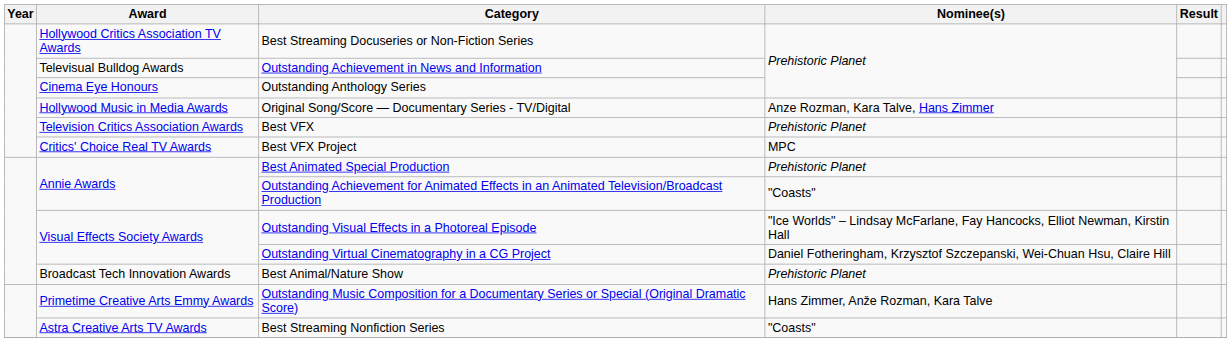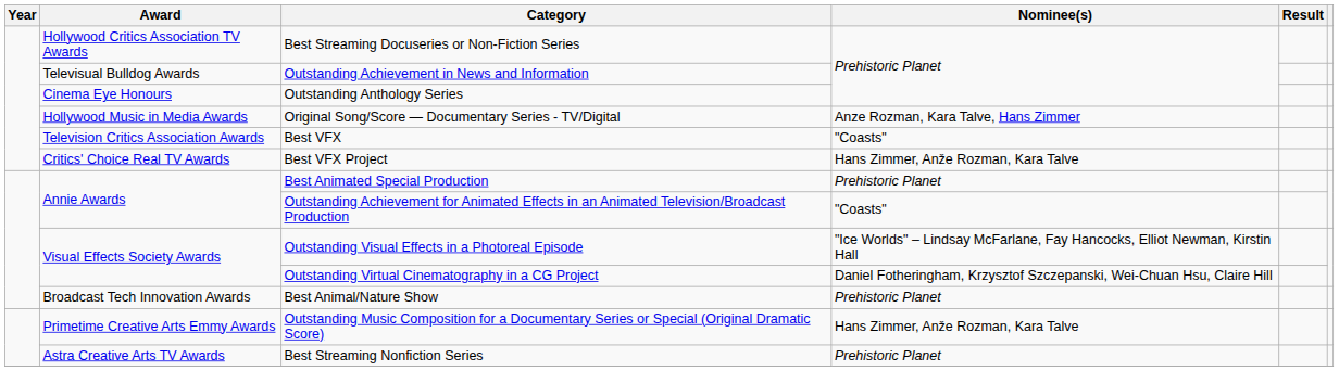Best VFX | Nominee(s): Prehistoric Planet -> "Coasts"
Best VFX Project | Nominee(s): MPC -> Hans Zimmer, Anže Rozman, Kara Talve
Best Streaming Nonfiction Series | Nominee(s): "Coasts" -> Prehistoric Planet
